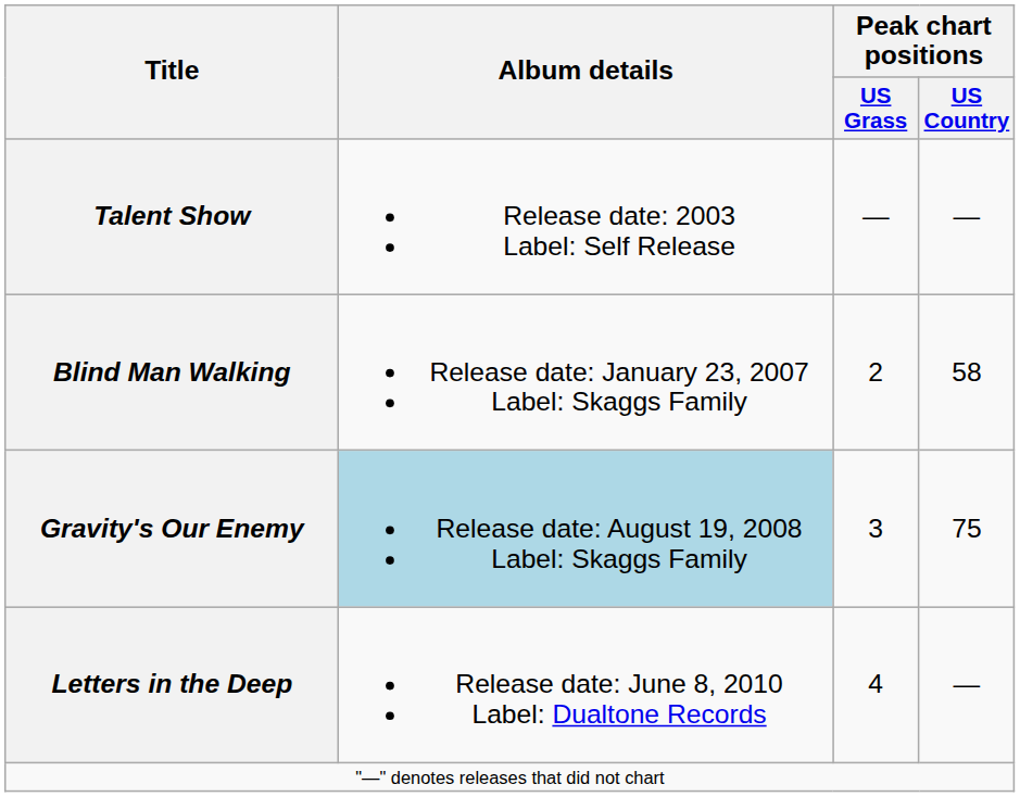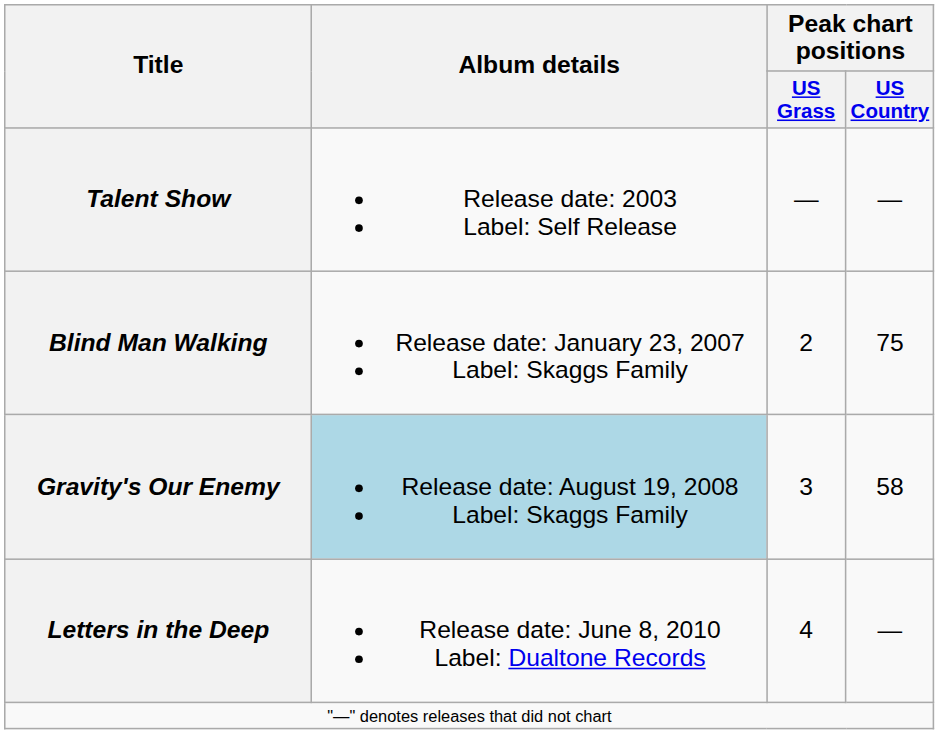Blind Man Walking | Peak chart positions / US Country: 58 -> 75
Gravity's Our Enemy | Peak chart positions / US Country: 75 -> 58
